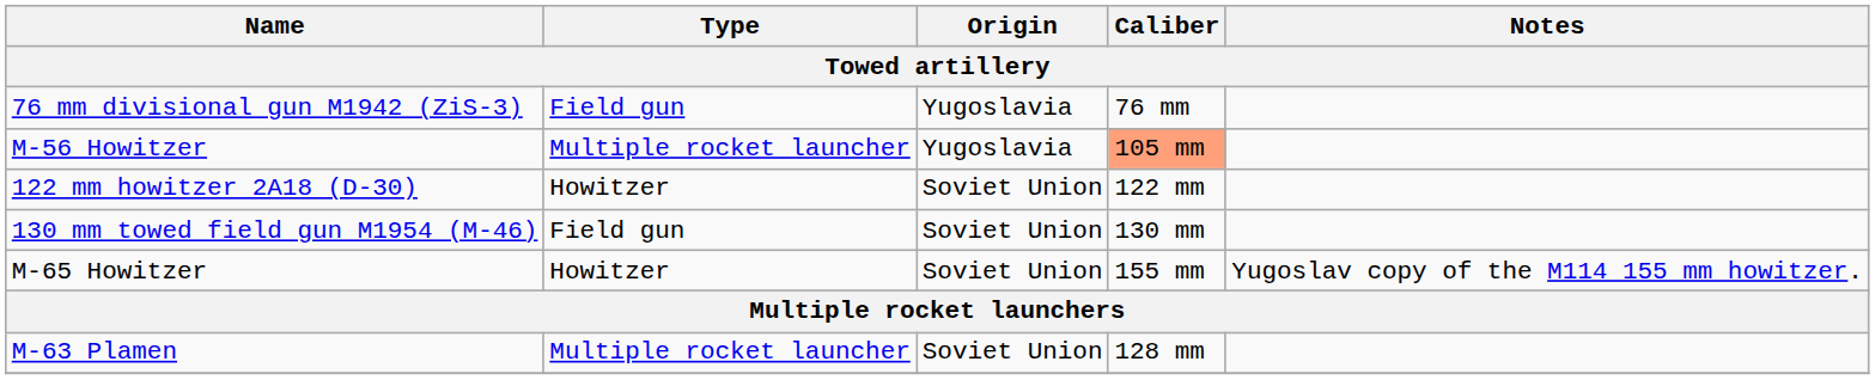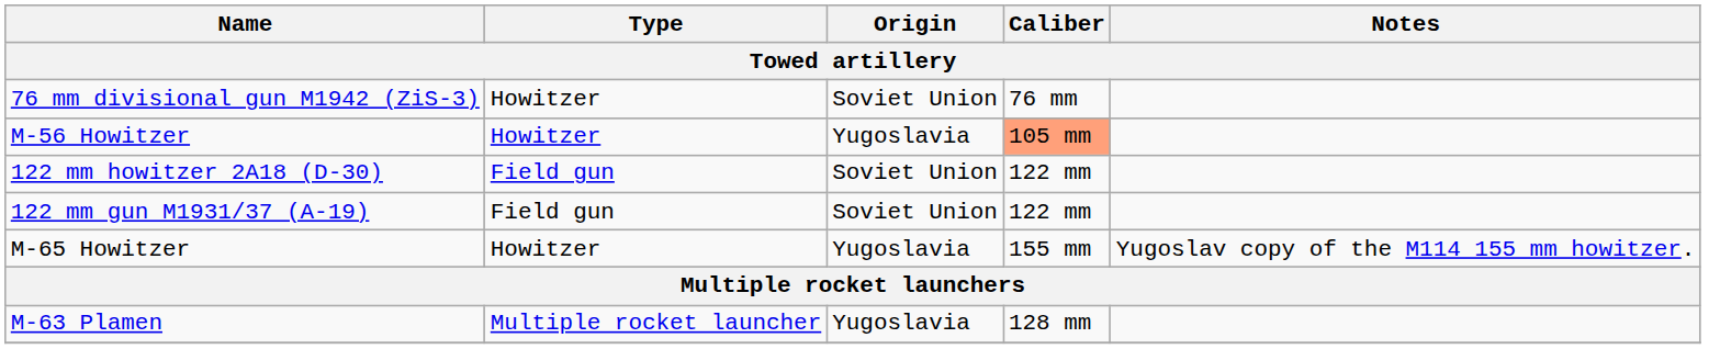76 mm divisional gun M1942 (ZiS-3) | Type: Field gun -> Howitzer
76 mm divisional gun M1942 (ZiS-3) | Origin: Yugoslavia -> Soviet Union
M-56 Howitzer | Type: Multiple rocket launcher -> Howitzer
122 mm howitzer 2A18 (D-30) | Type: Howitzer -> Field gun
+ row: 122 mm gun M1931/37 (A-19) | Field gun | Soviet Union | 122 mm
- row: 130 mm towed field gun M1954 (M-46) | Field gun | Soviet Union | 130 mm
M-65 Howitzer | Origin: Soviet Union -> Yugoslavia
M-63 Plamen | Origin: Soviet Union -> Yugoslavia
